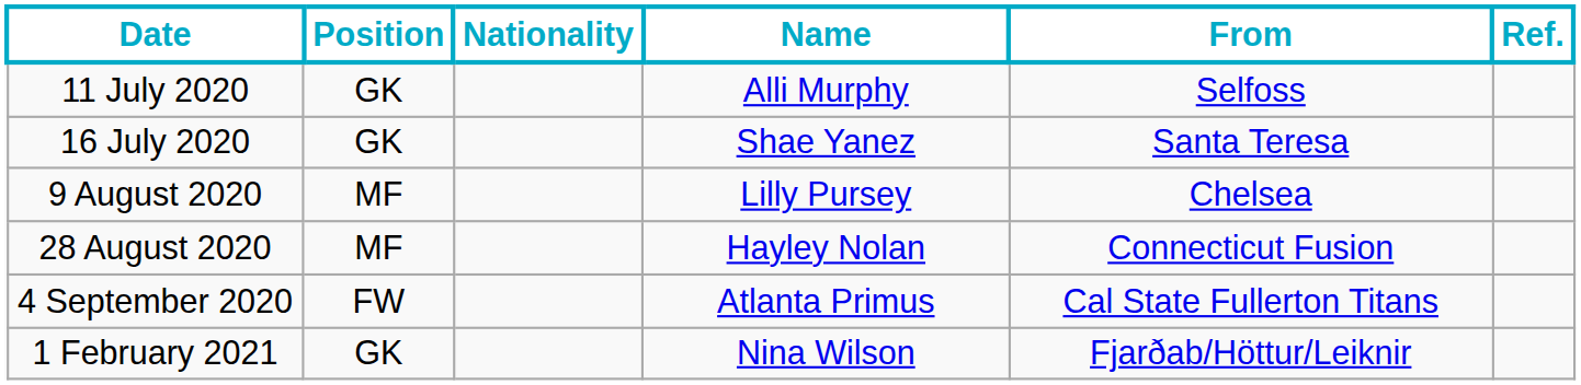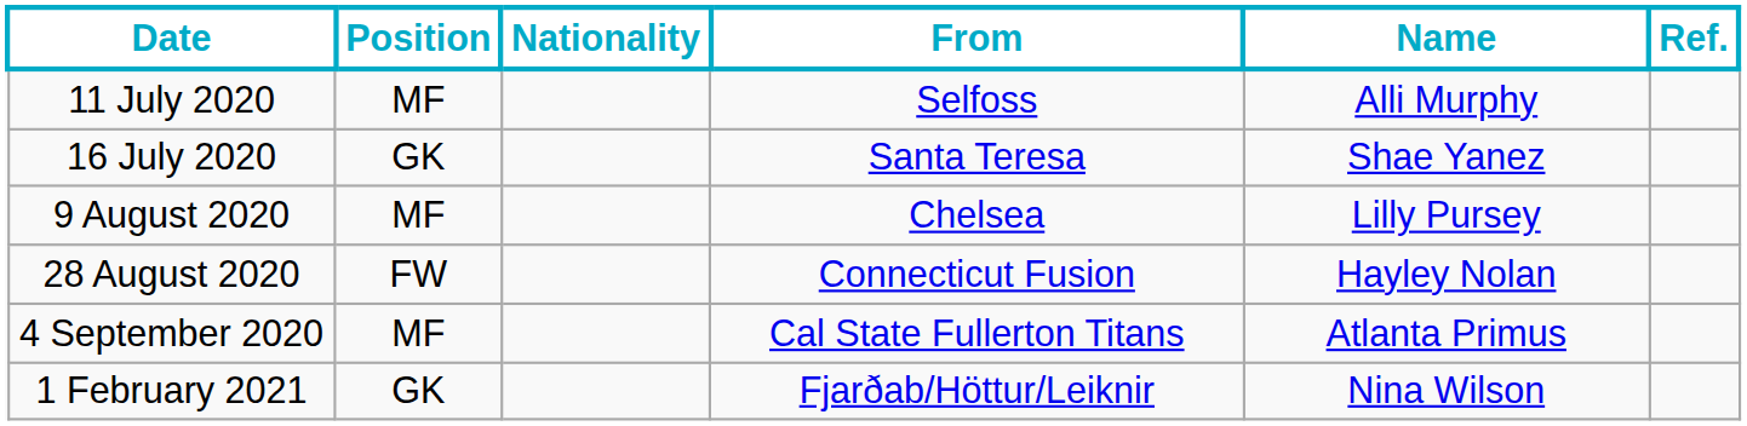columns swapped: Name <-> From
11 July 2020 | Position: GK -> MF
28 August 2020 | Position: MF -> FW
4 September 2020 | Position: FW -> MF
